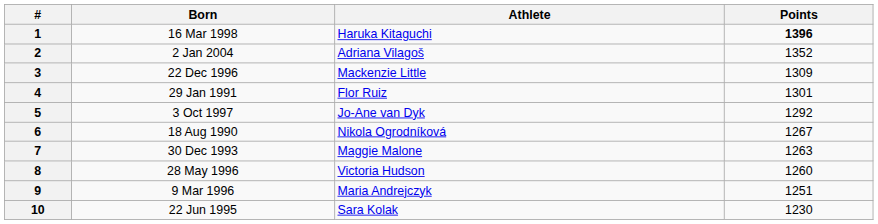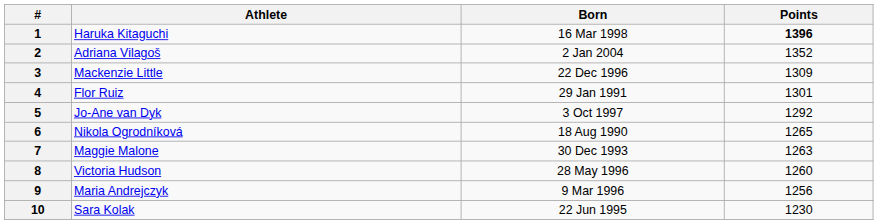columns swapped: Athlete <-> Born
6 | Points: 1267 -> 1265
9 | Points: 1251 -> 1256
